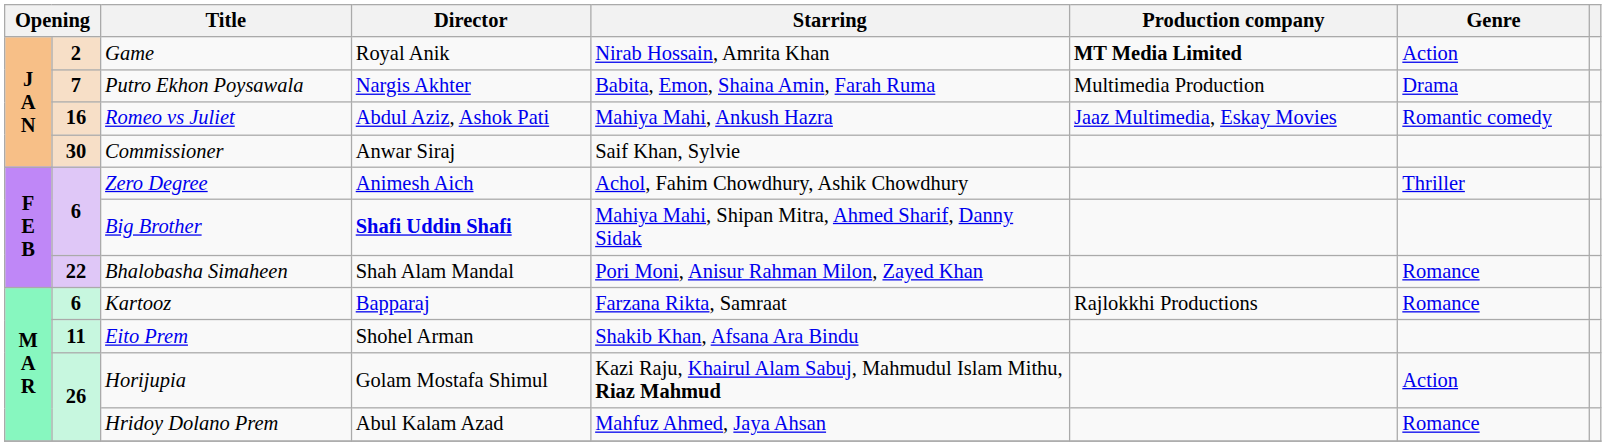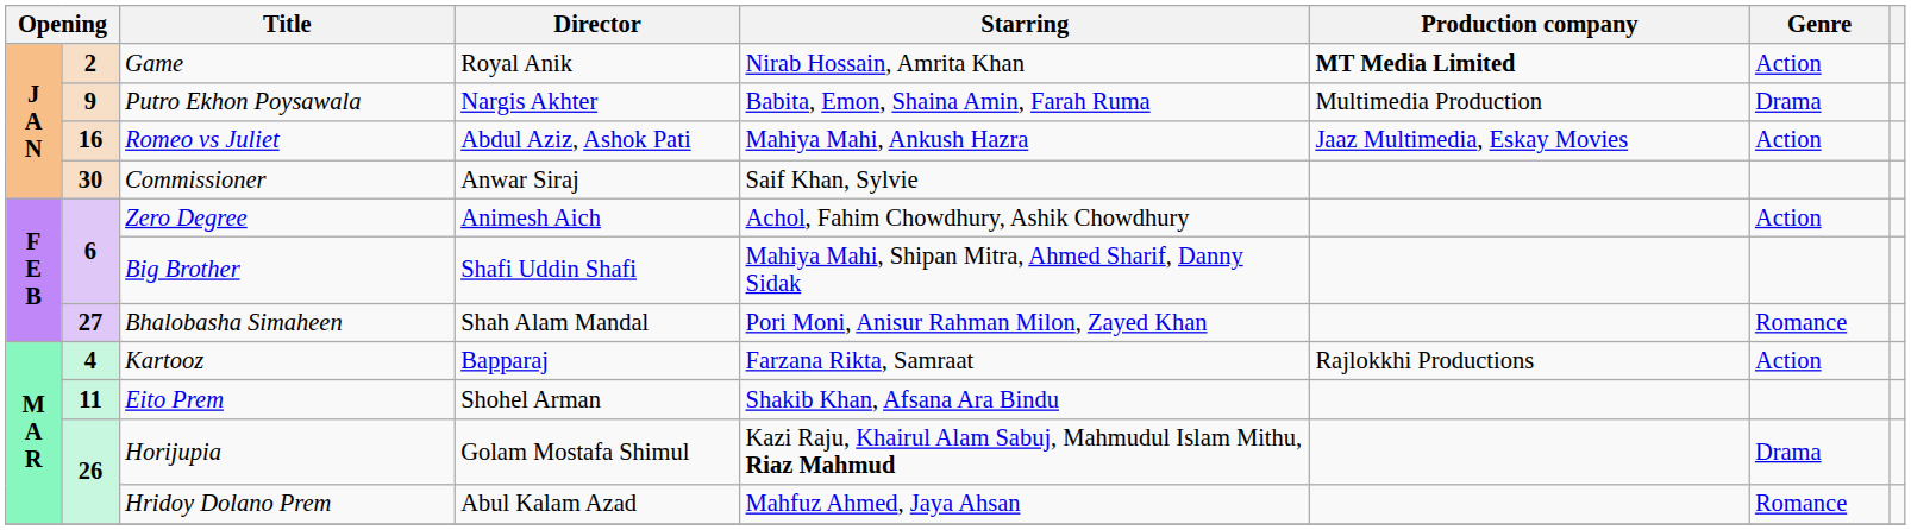Putro Ekhon Poysawala | column 2: 7 -> 9
Romeo vs Juliet | Genre: Romantic comedy -> Action
Zero Degree | Genre: Thriller -> Action
Big Brother | Director: bold -> normal
Bhalobasha Simaheen | column 2: 22 -> 27
Kartooz | column 2: 6 -> 4
Kartooz | Genre: Romance -> Action
Horijupia | Genre: Action -> Drama
